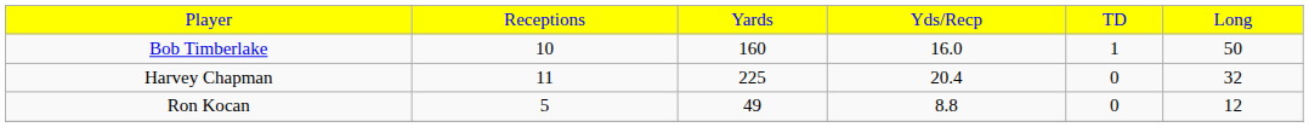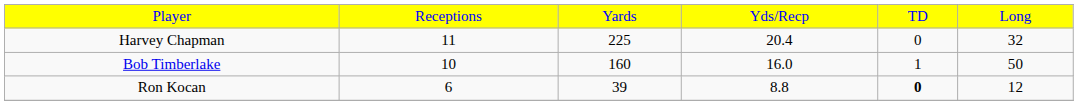rows swapped: Harvey Chapman <-> Bob Timberlake
Ron Kocan | column 2: 5 -> 6
Ron Kocan | column 3: 49 -> 39
Ron Kocan | column 5: normal -> bold
